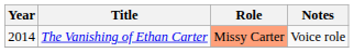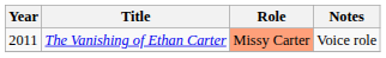The Vanishing of Ethan Carter | Year: 2014 -> 2011
